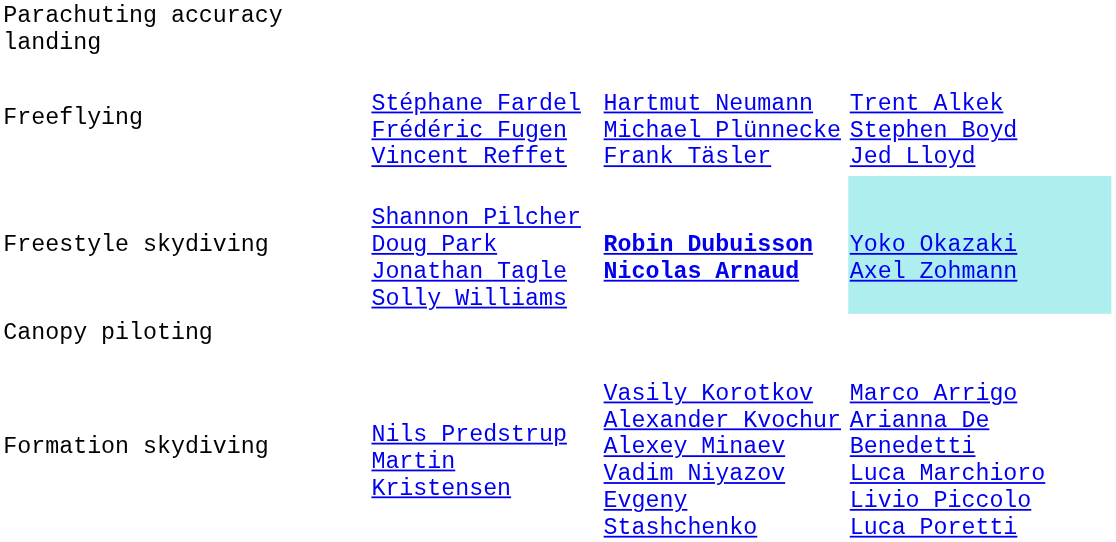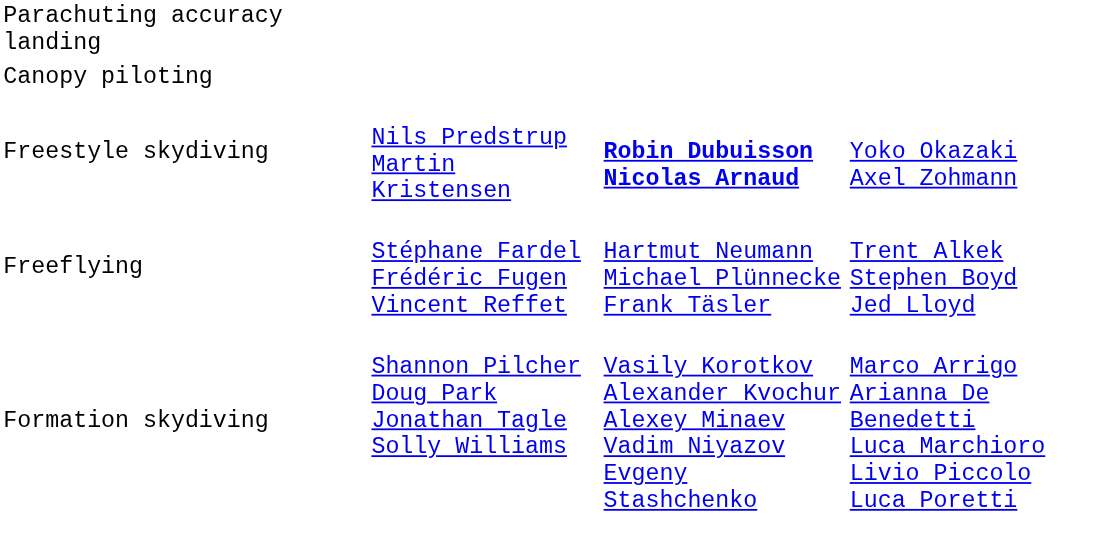rows swapped: Canopy piloting <-> Freeflying
Freestyle skydiving | column 2: Shannon Pilcher Doug Park Jonathan Tagle Solly Williams -> Nils Predstrup Martin Kristensen
Freestyle skydiving | column 4: paleturquoise background -> no background
Formation skydiving | column 2: Nils Predstrup Martin Kristensen -> Shannon Pilcher Doug Park Jonathan Tagle Solly Williams
